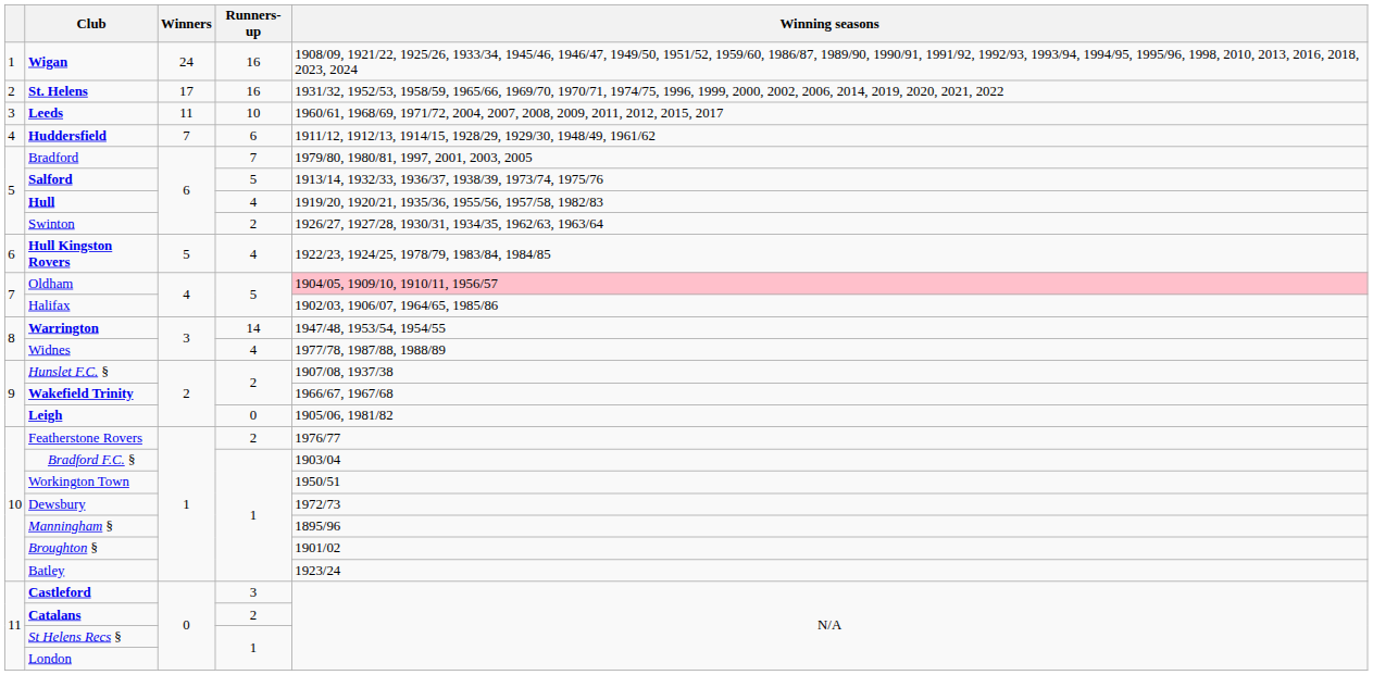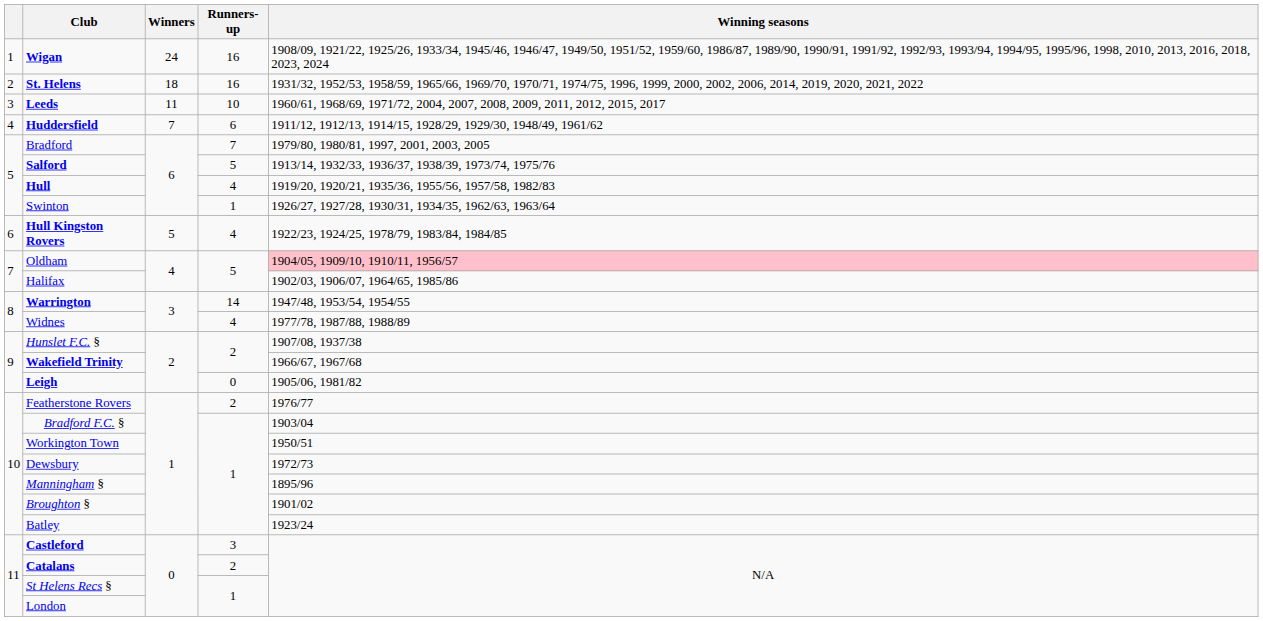St. Helens | Winners: 17 -> 18
Swinton | Runners-up: 2 -> 1
